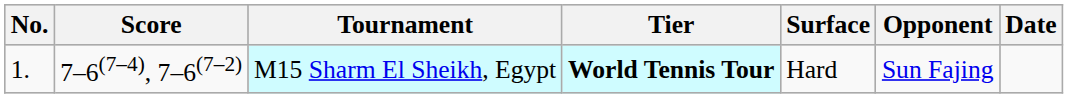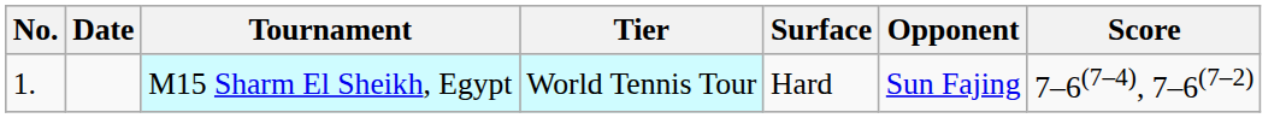columns swapped: Date <-> Score
M15 Sharm El Sheikh, Egypt | Tier: bold -> normal
